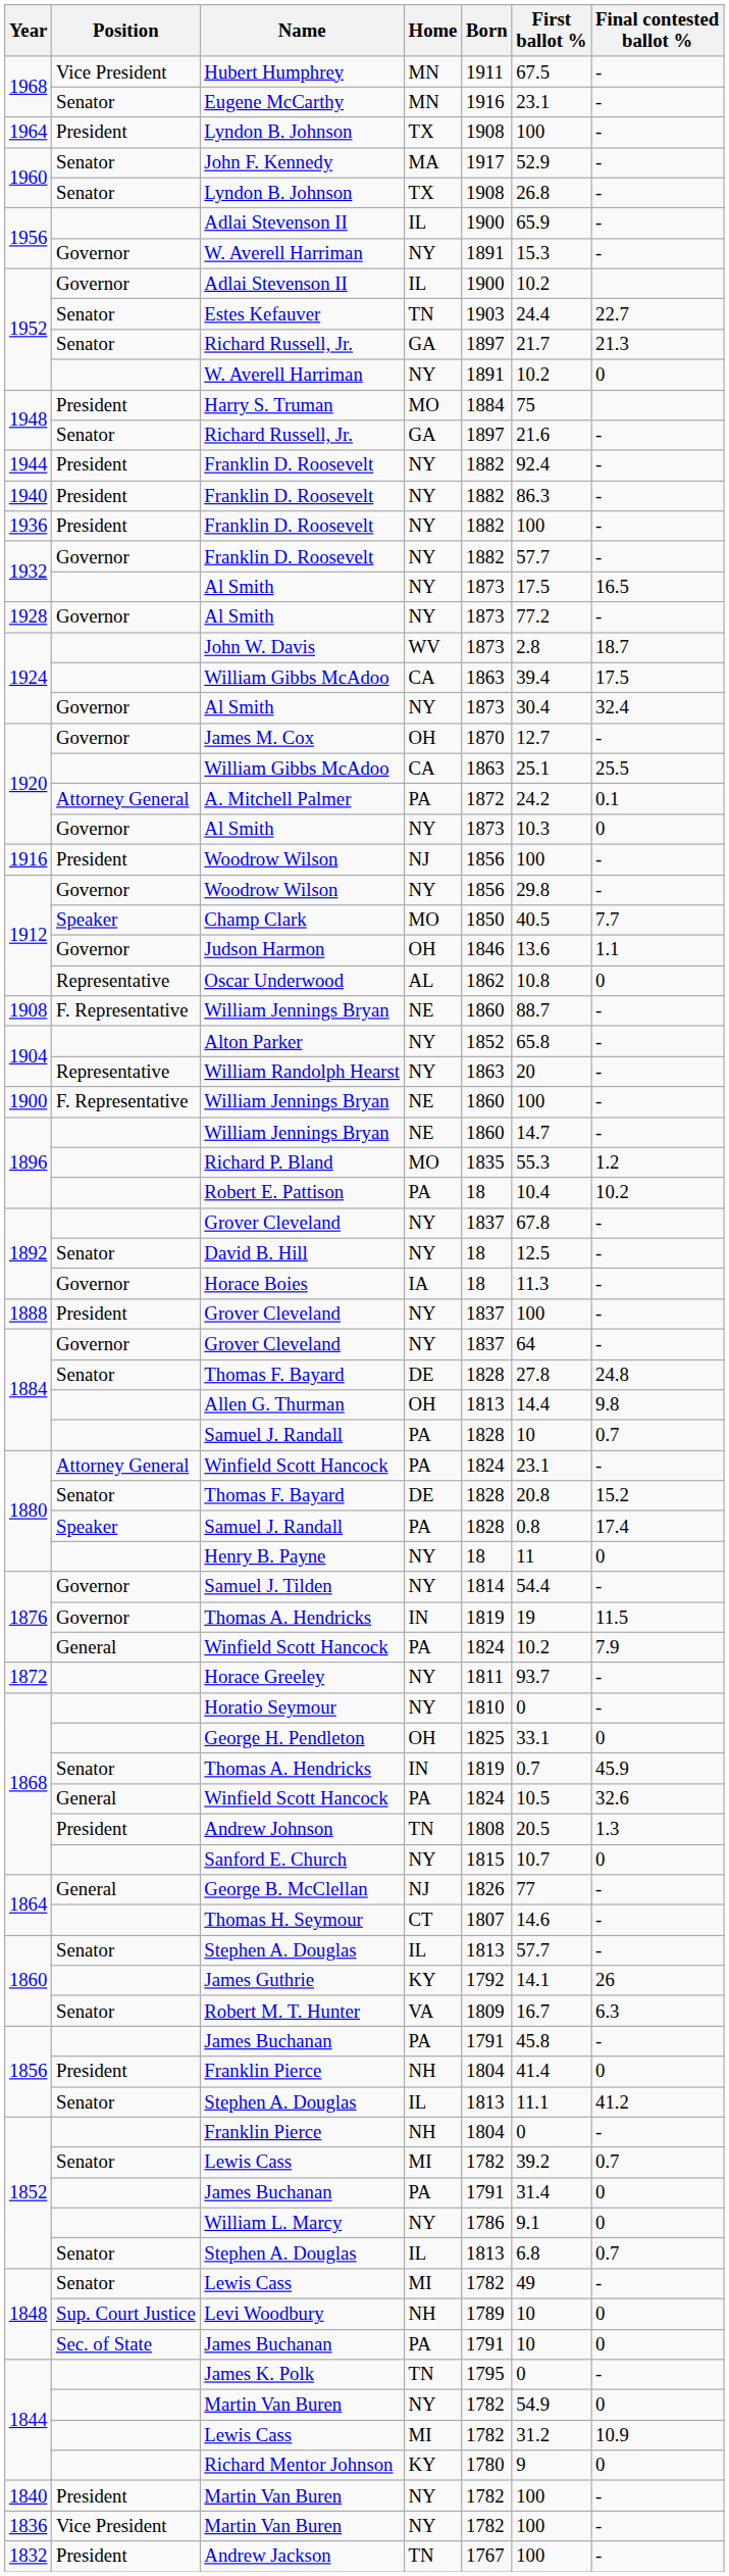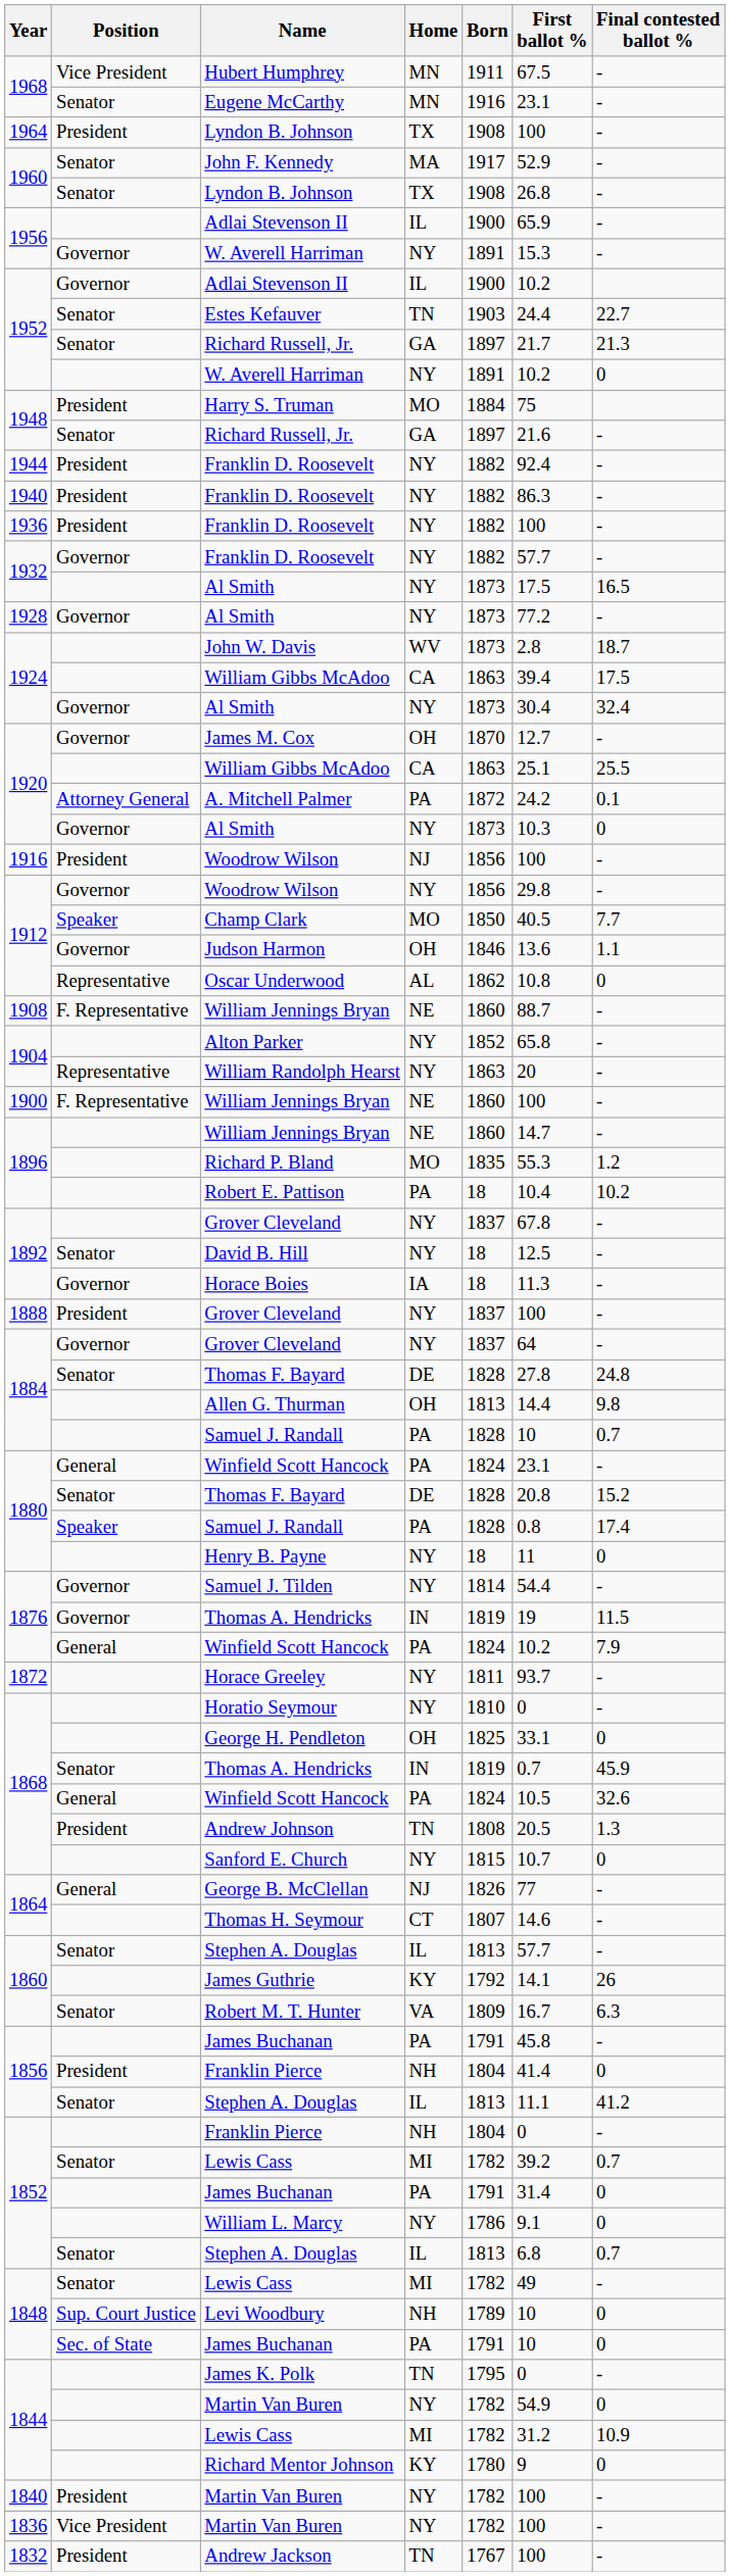1880 / Winfield Scott Hancock | Position: Attorney General -> General
